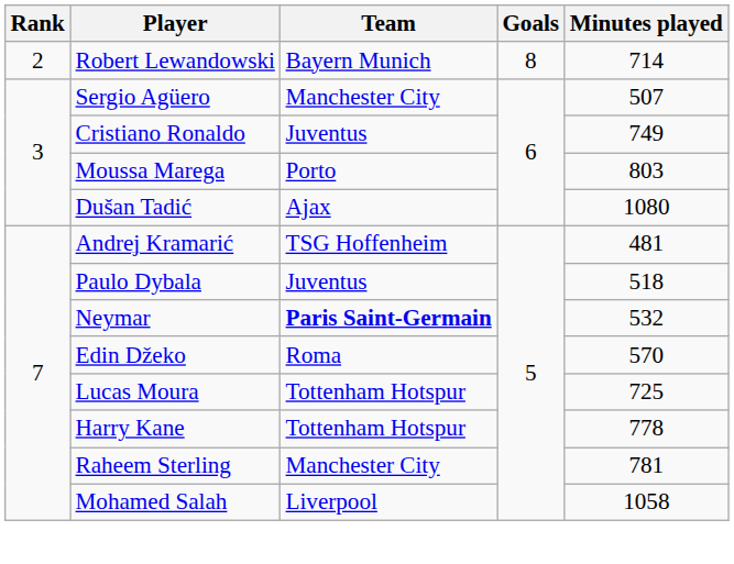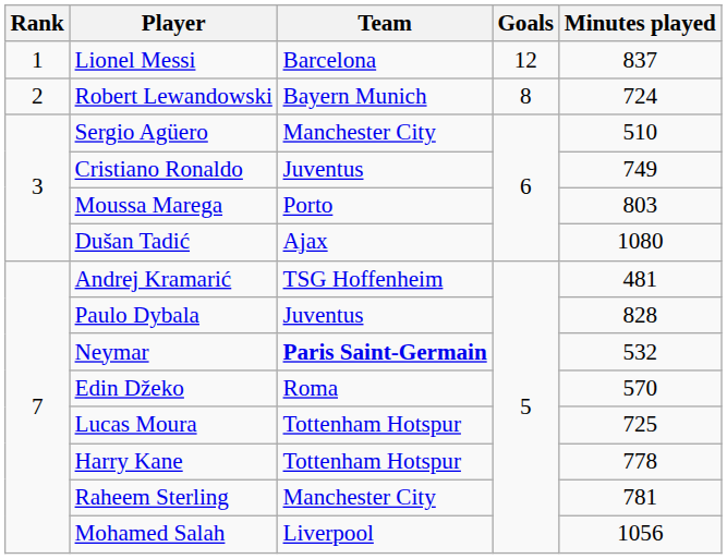+ row: 1 | Lionel Messi | Barcelona | 12 | 837
Robert Lewandowski | Minutes played: 714 -> 724
Sergio Agüero | Minutes played: 507 -> 510
Paulo Dybala | Minutes played: 518 -> 828
Mohamed Salah | Minutes played: 1058 -> 1056
